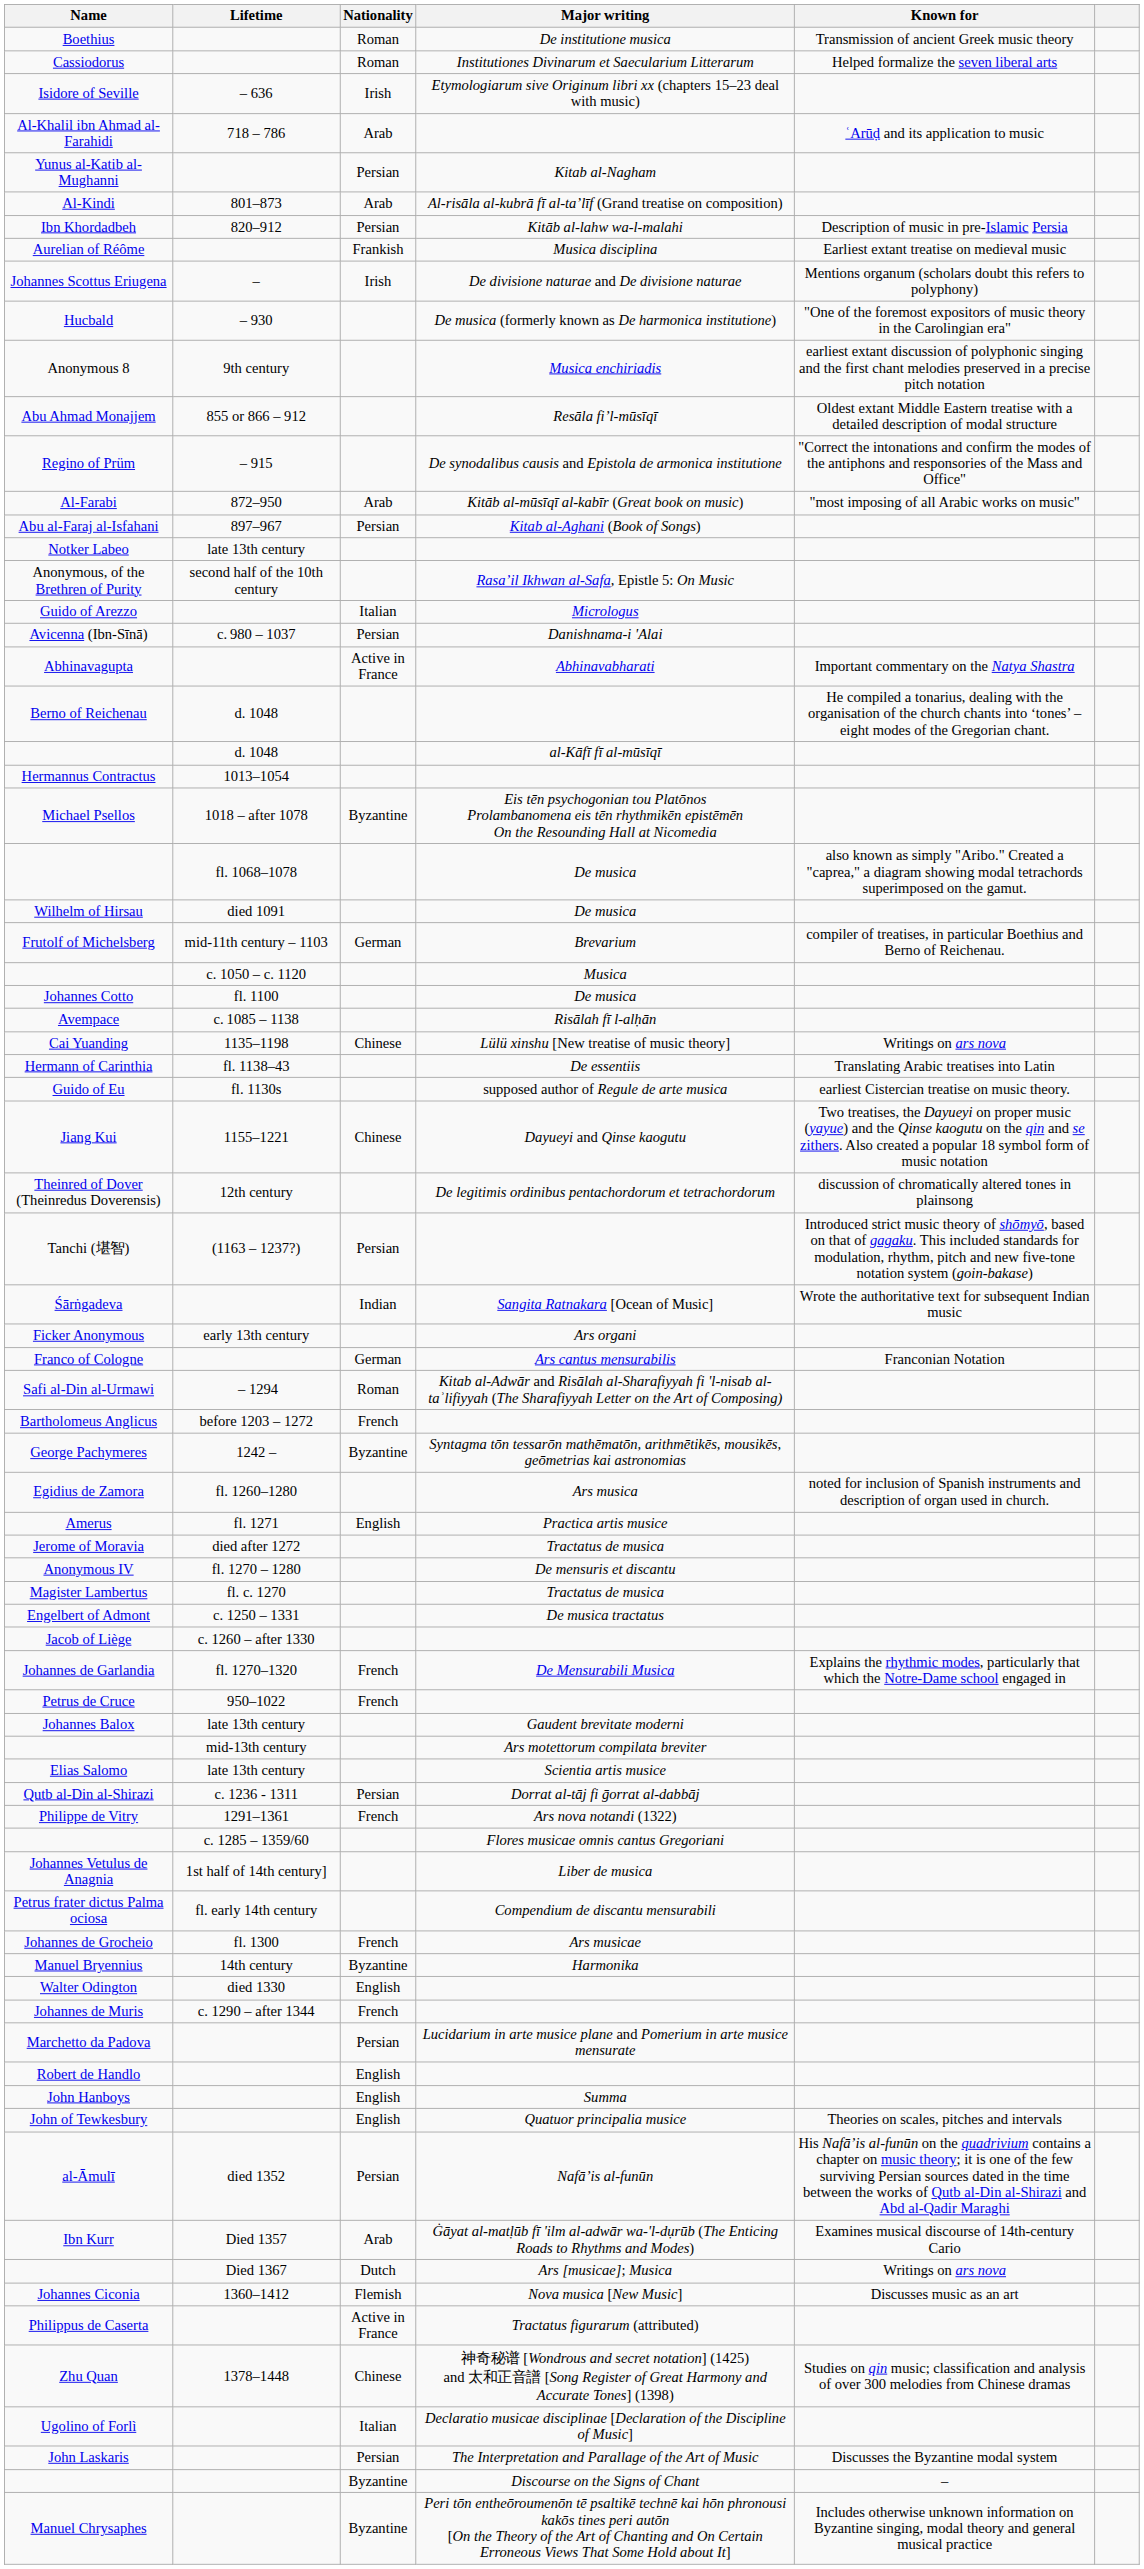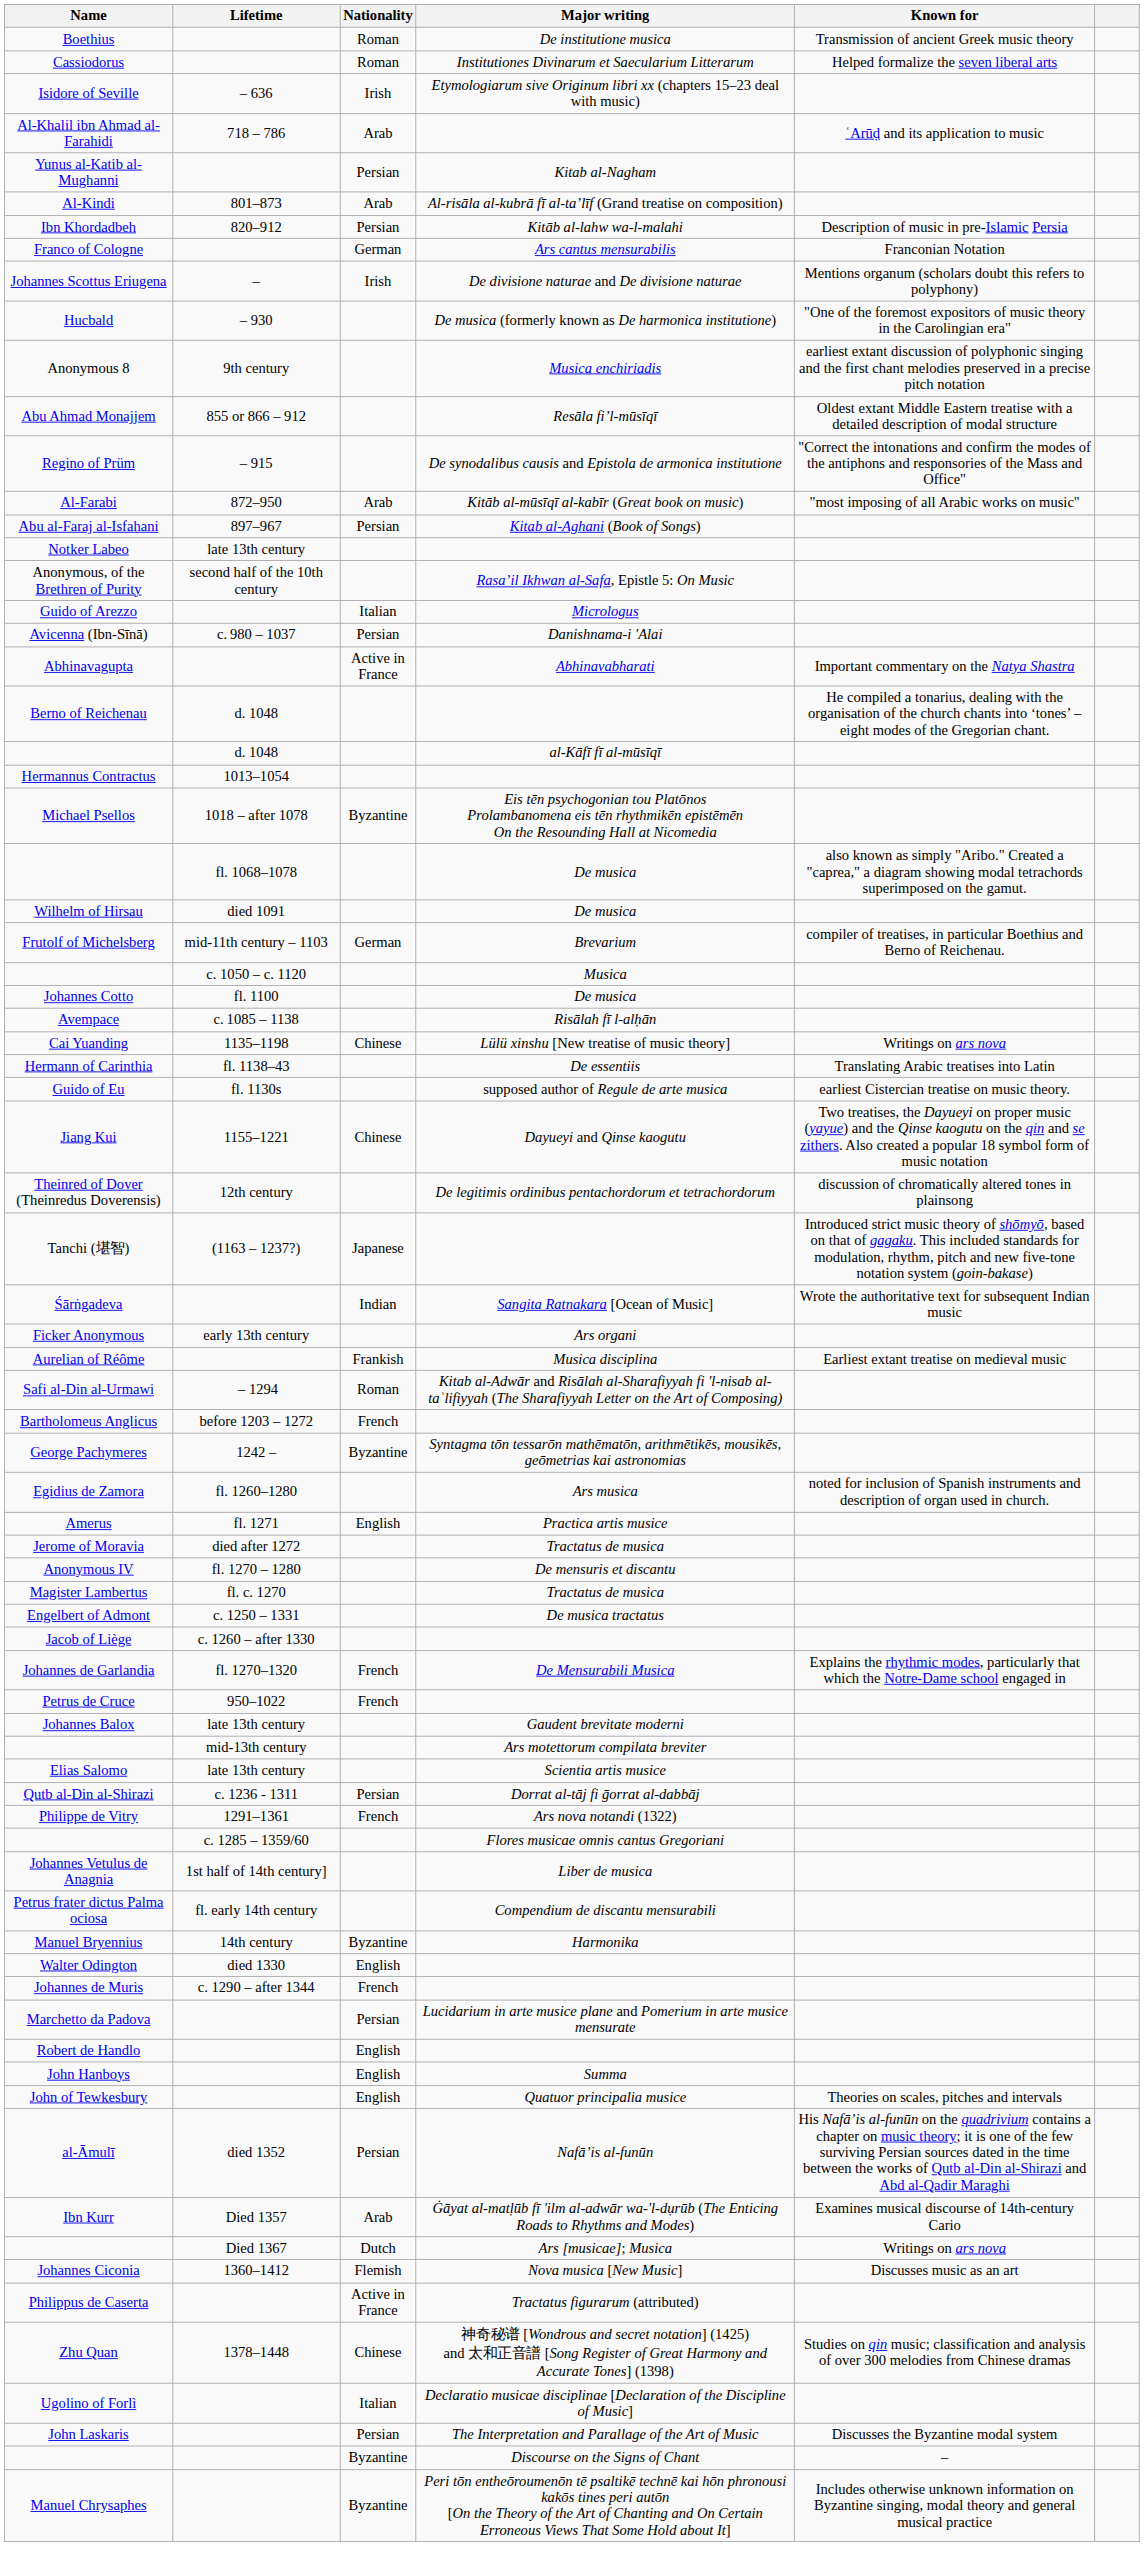rows swapped: Aurelian of Réôme <-> Franco of Cologne
Tanchi (堪智) | Nationality: Persian -> Japanese
- row: Johannes de Grocheio | fl. 1300 | French | Ars musicae
